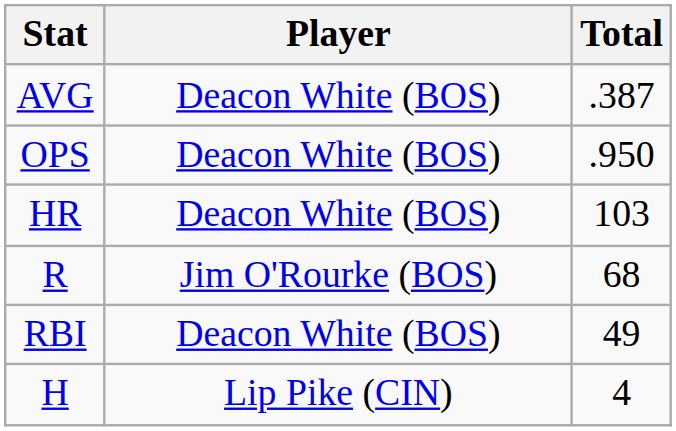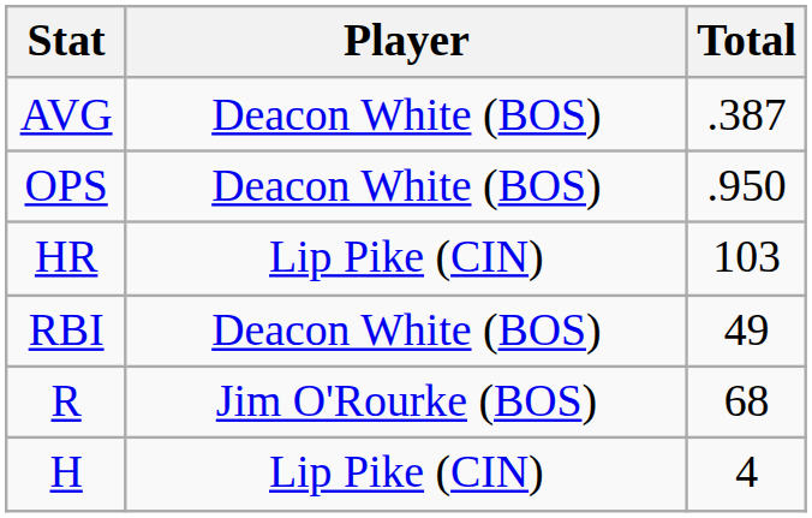HR | Player: Deacon White (BOS) -> Lip Pike (CIN)
rows swapped: RBI <-> R
